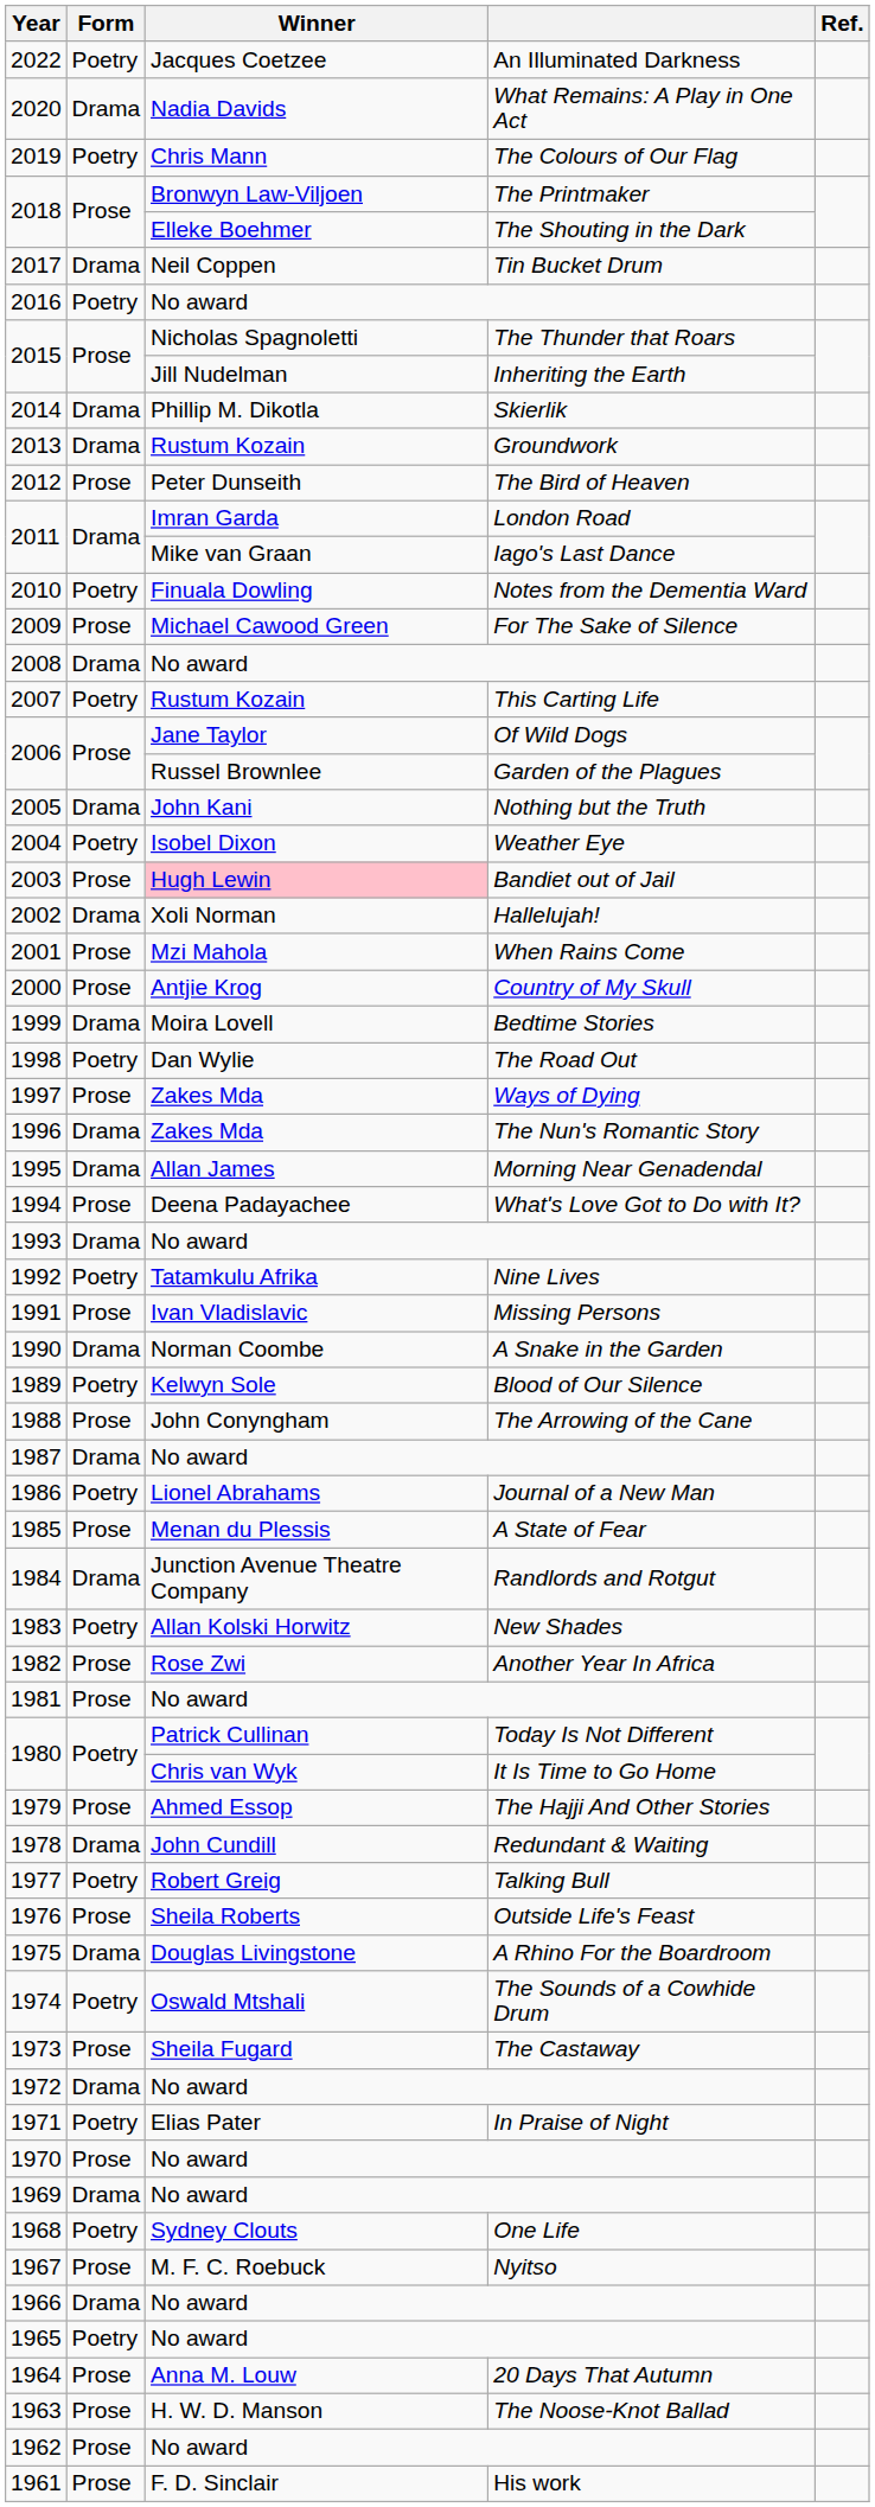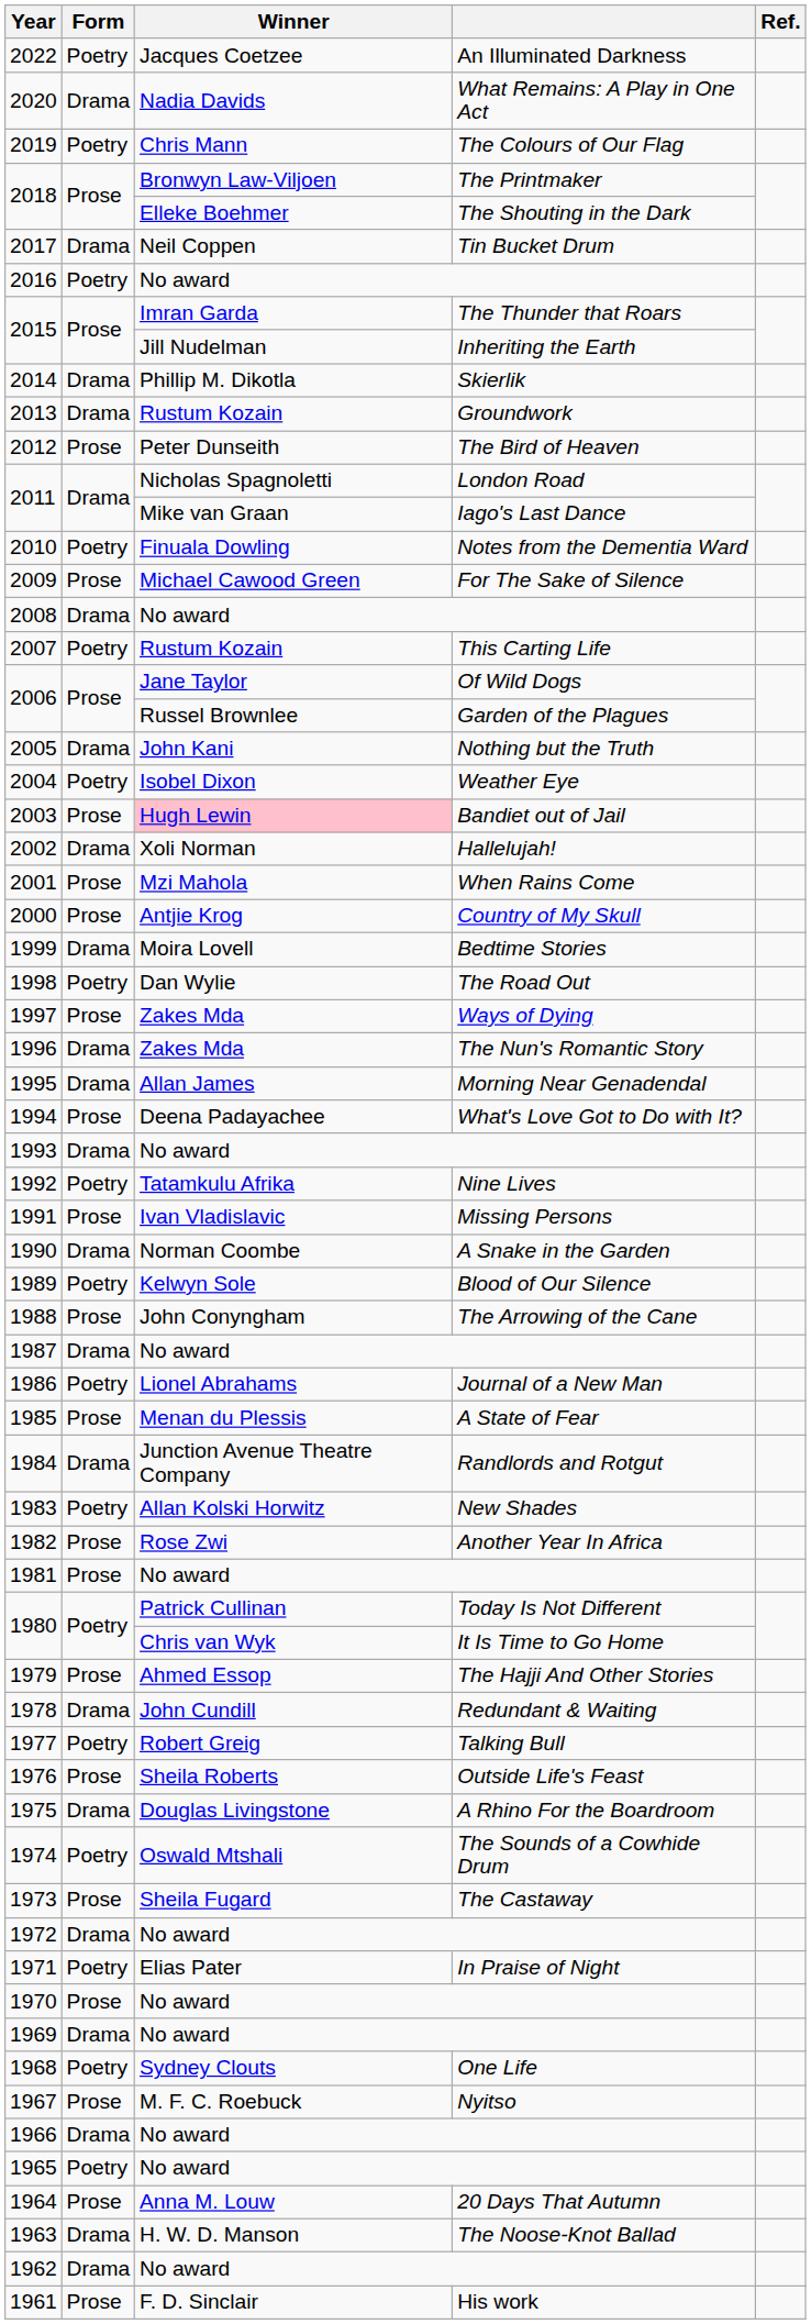2015 / The Thunder that Roars | Winner: Nicholas Spagnoletti -> Imran Garda
2011 / London Road | Winner: Imran Garda -> Nicholas Spagnoletti
1963 | Form: Prose -> Drama
1962 | Form: Prose -> Drama
